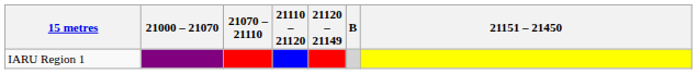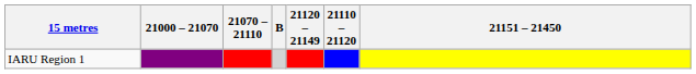columns swapped: 21110 – 21120 <-> B
